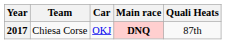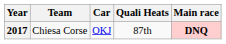columns swapped: Quali Heats <-> Main race
